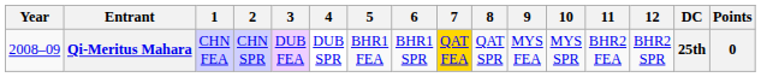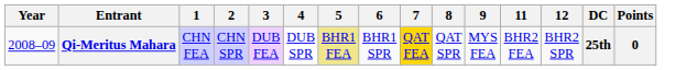- column: 10 | MYS SPR
Qi-Meritus Mahara | 5: no background -> khaki background
